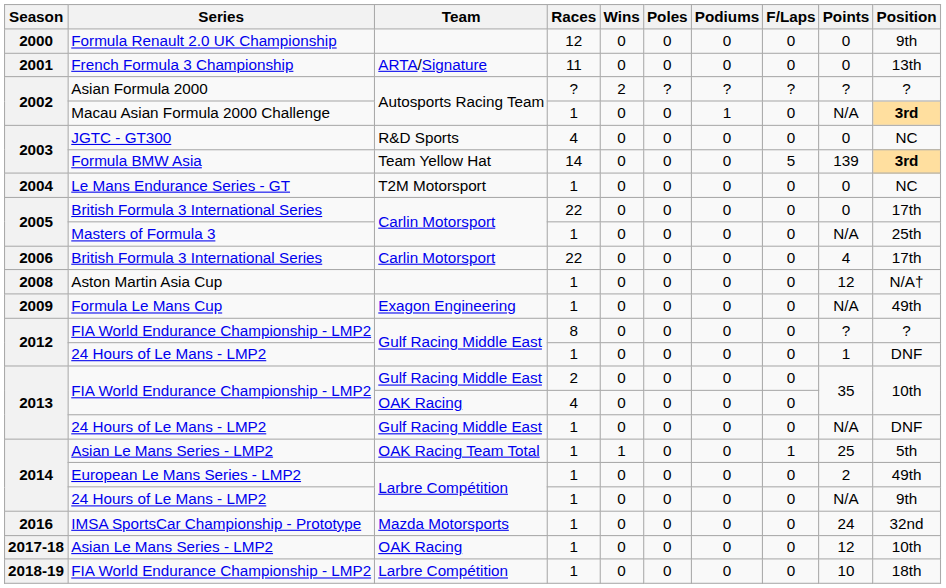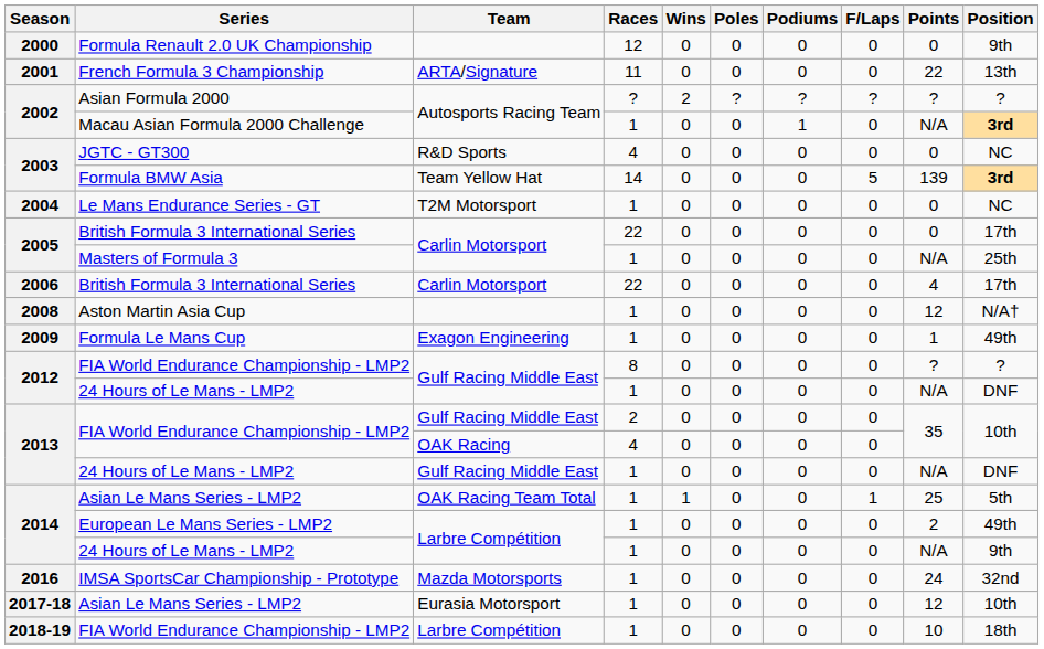French Formula 3 Championship | Points: 0 -> 22
Formula Le Mans Cup | Points: N/A -> 1
2012 / 24 Hours of Le Mans - LMP2 | Points: 1 -> N/A
2017-18 / Asian Le Mans Series - LMP2 | Team: OAK Racing -> Eurasia Motorsport
